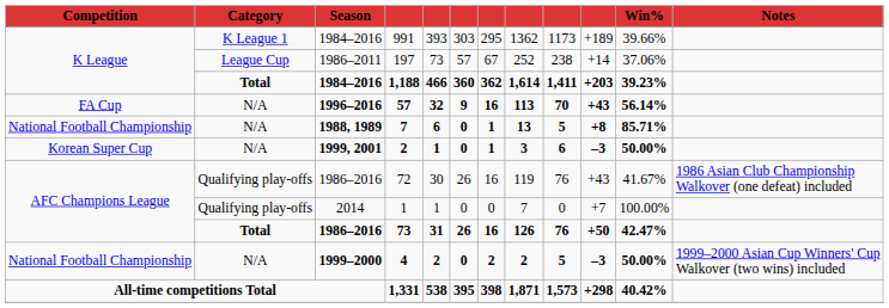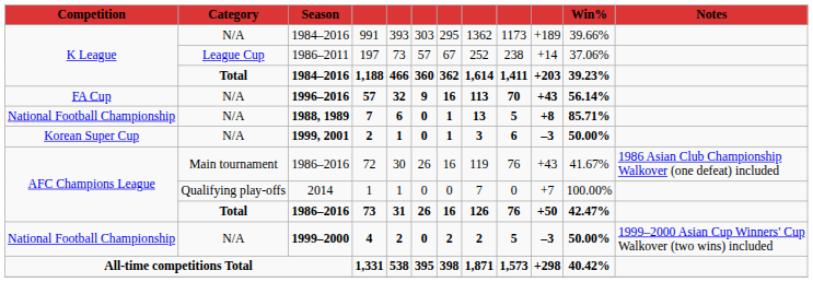991 | Category: K League 1 -> N/A
72 | Category: Qualifying play-offs -> Main tournament
